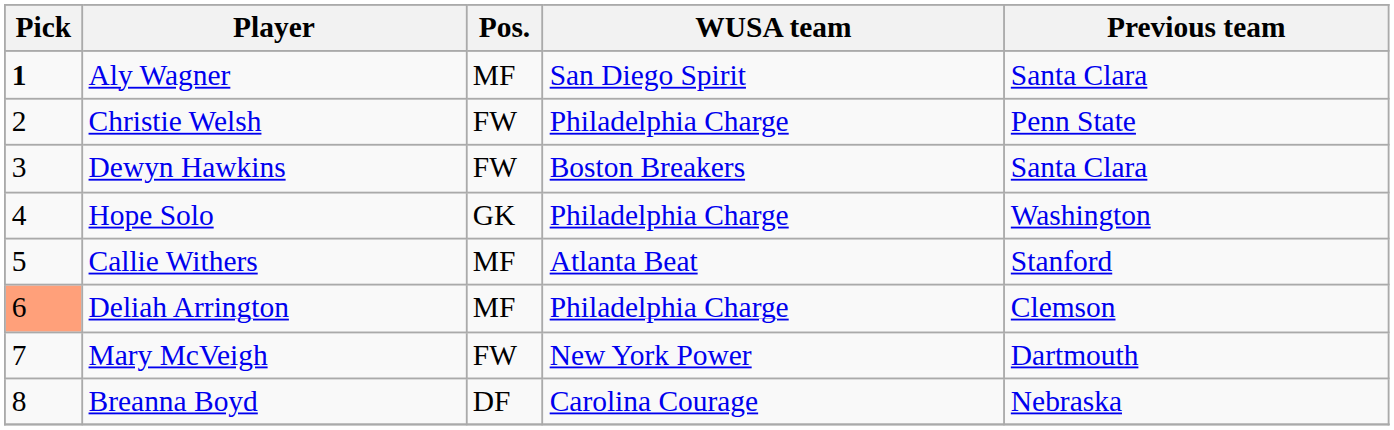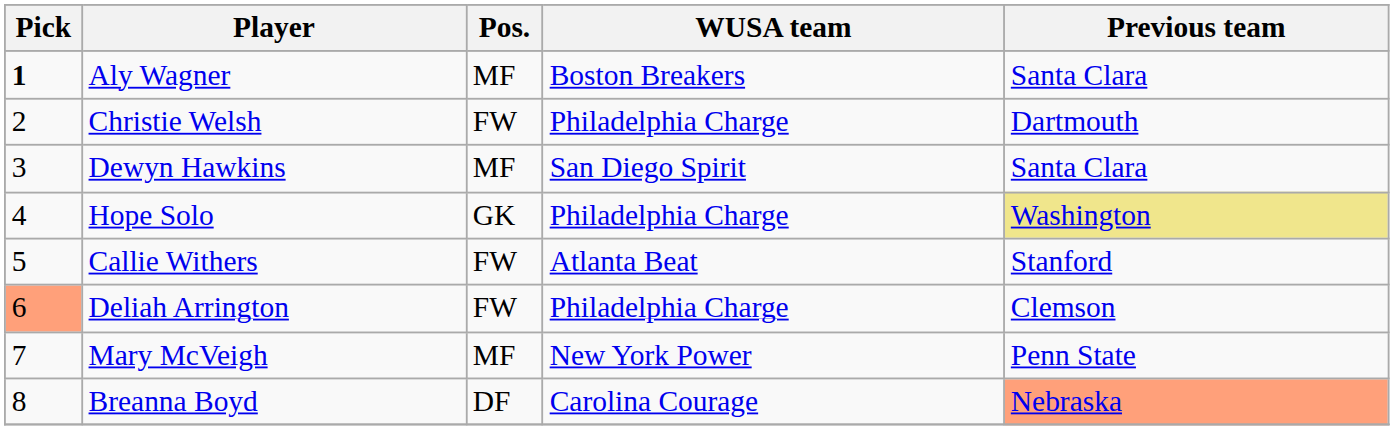Aly Wagner | WUSA team: San Diego Spirit -> Boston Breakers
Christie Welsh | Previous team: Penn State -> Dartmouth
Dewyn Hawkins | Pos.: FW -> MF
Dewyn Hawkins | WUSA team: Boston Breakers -> San Diego Spirit
Hope Solo | Previous team: no background -> khaki background
Callie Withers | Pos.: MF -> FW
Deliah Arrington | Pos.: MF -> FW
Mary McVeigh | Pos.: FW -> MF
Mary McVeigh | Previous team: Dartmouth -> Penn State
Breanna Boyd | Previous team: no background -> lightsalmon background
